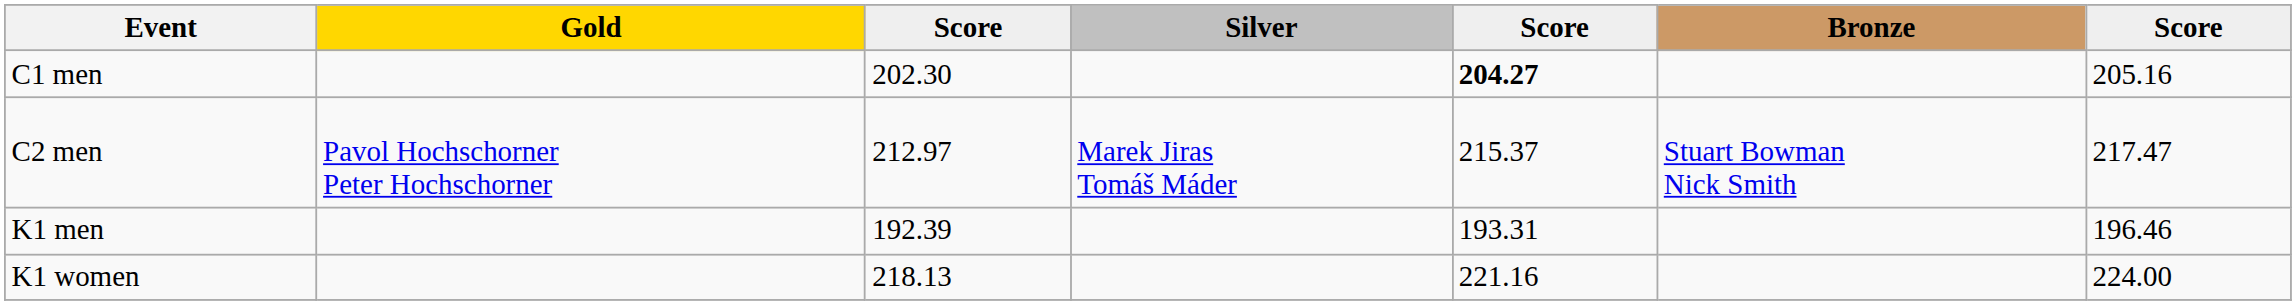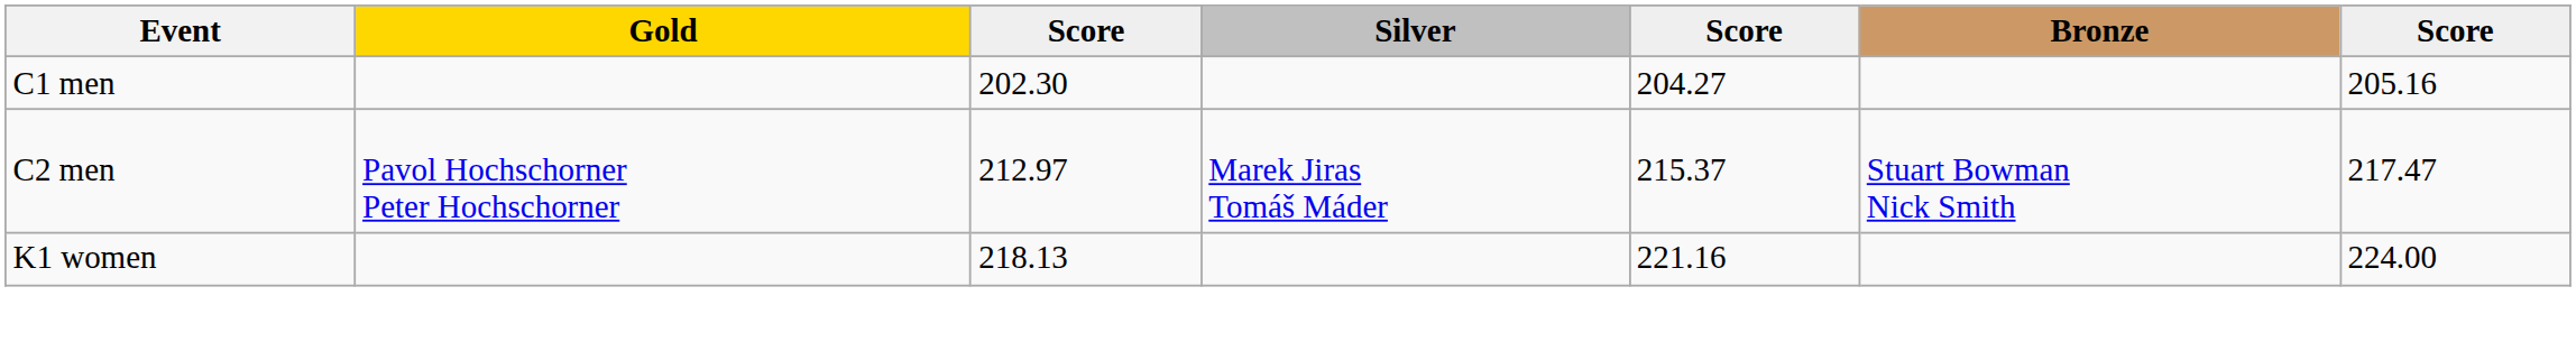C1 men | column 5: bold -> normal
- row: K1 men | 192.39 | 193.31 | 196.46
